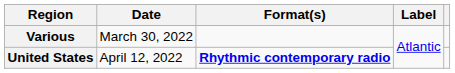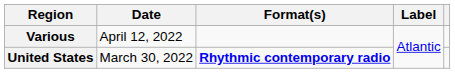Various | Date: March 30, 2022 -> April 12, 2022
United States | Date: April 12, 2022 -> March 30, 2022
